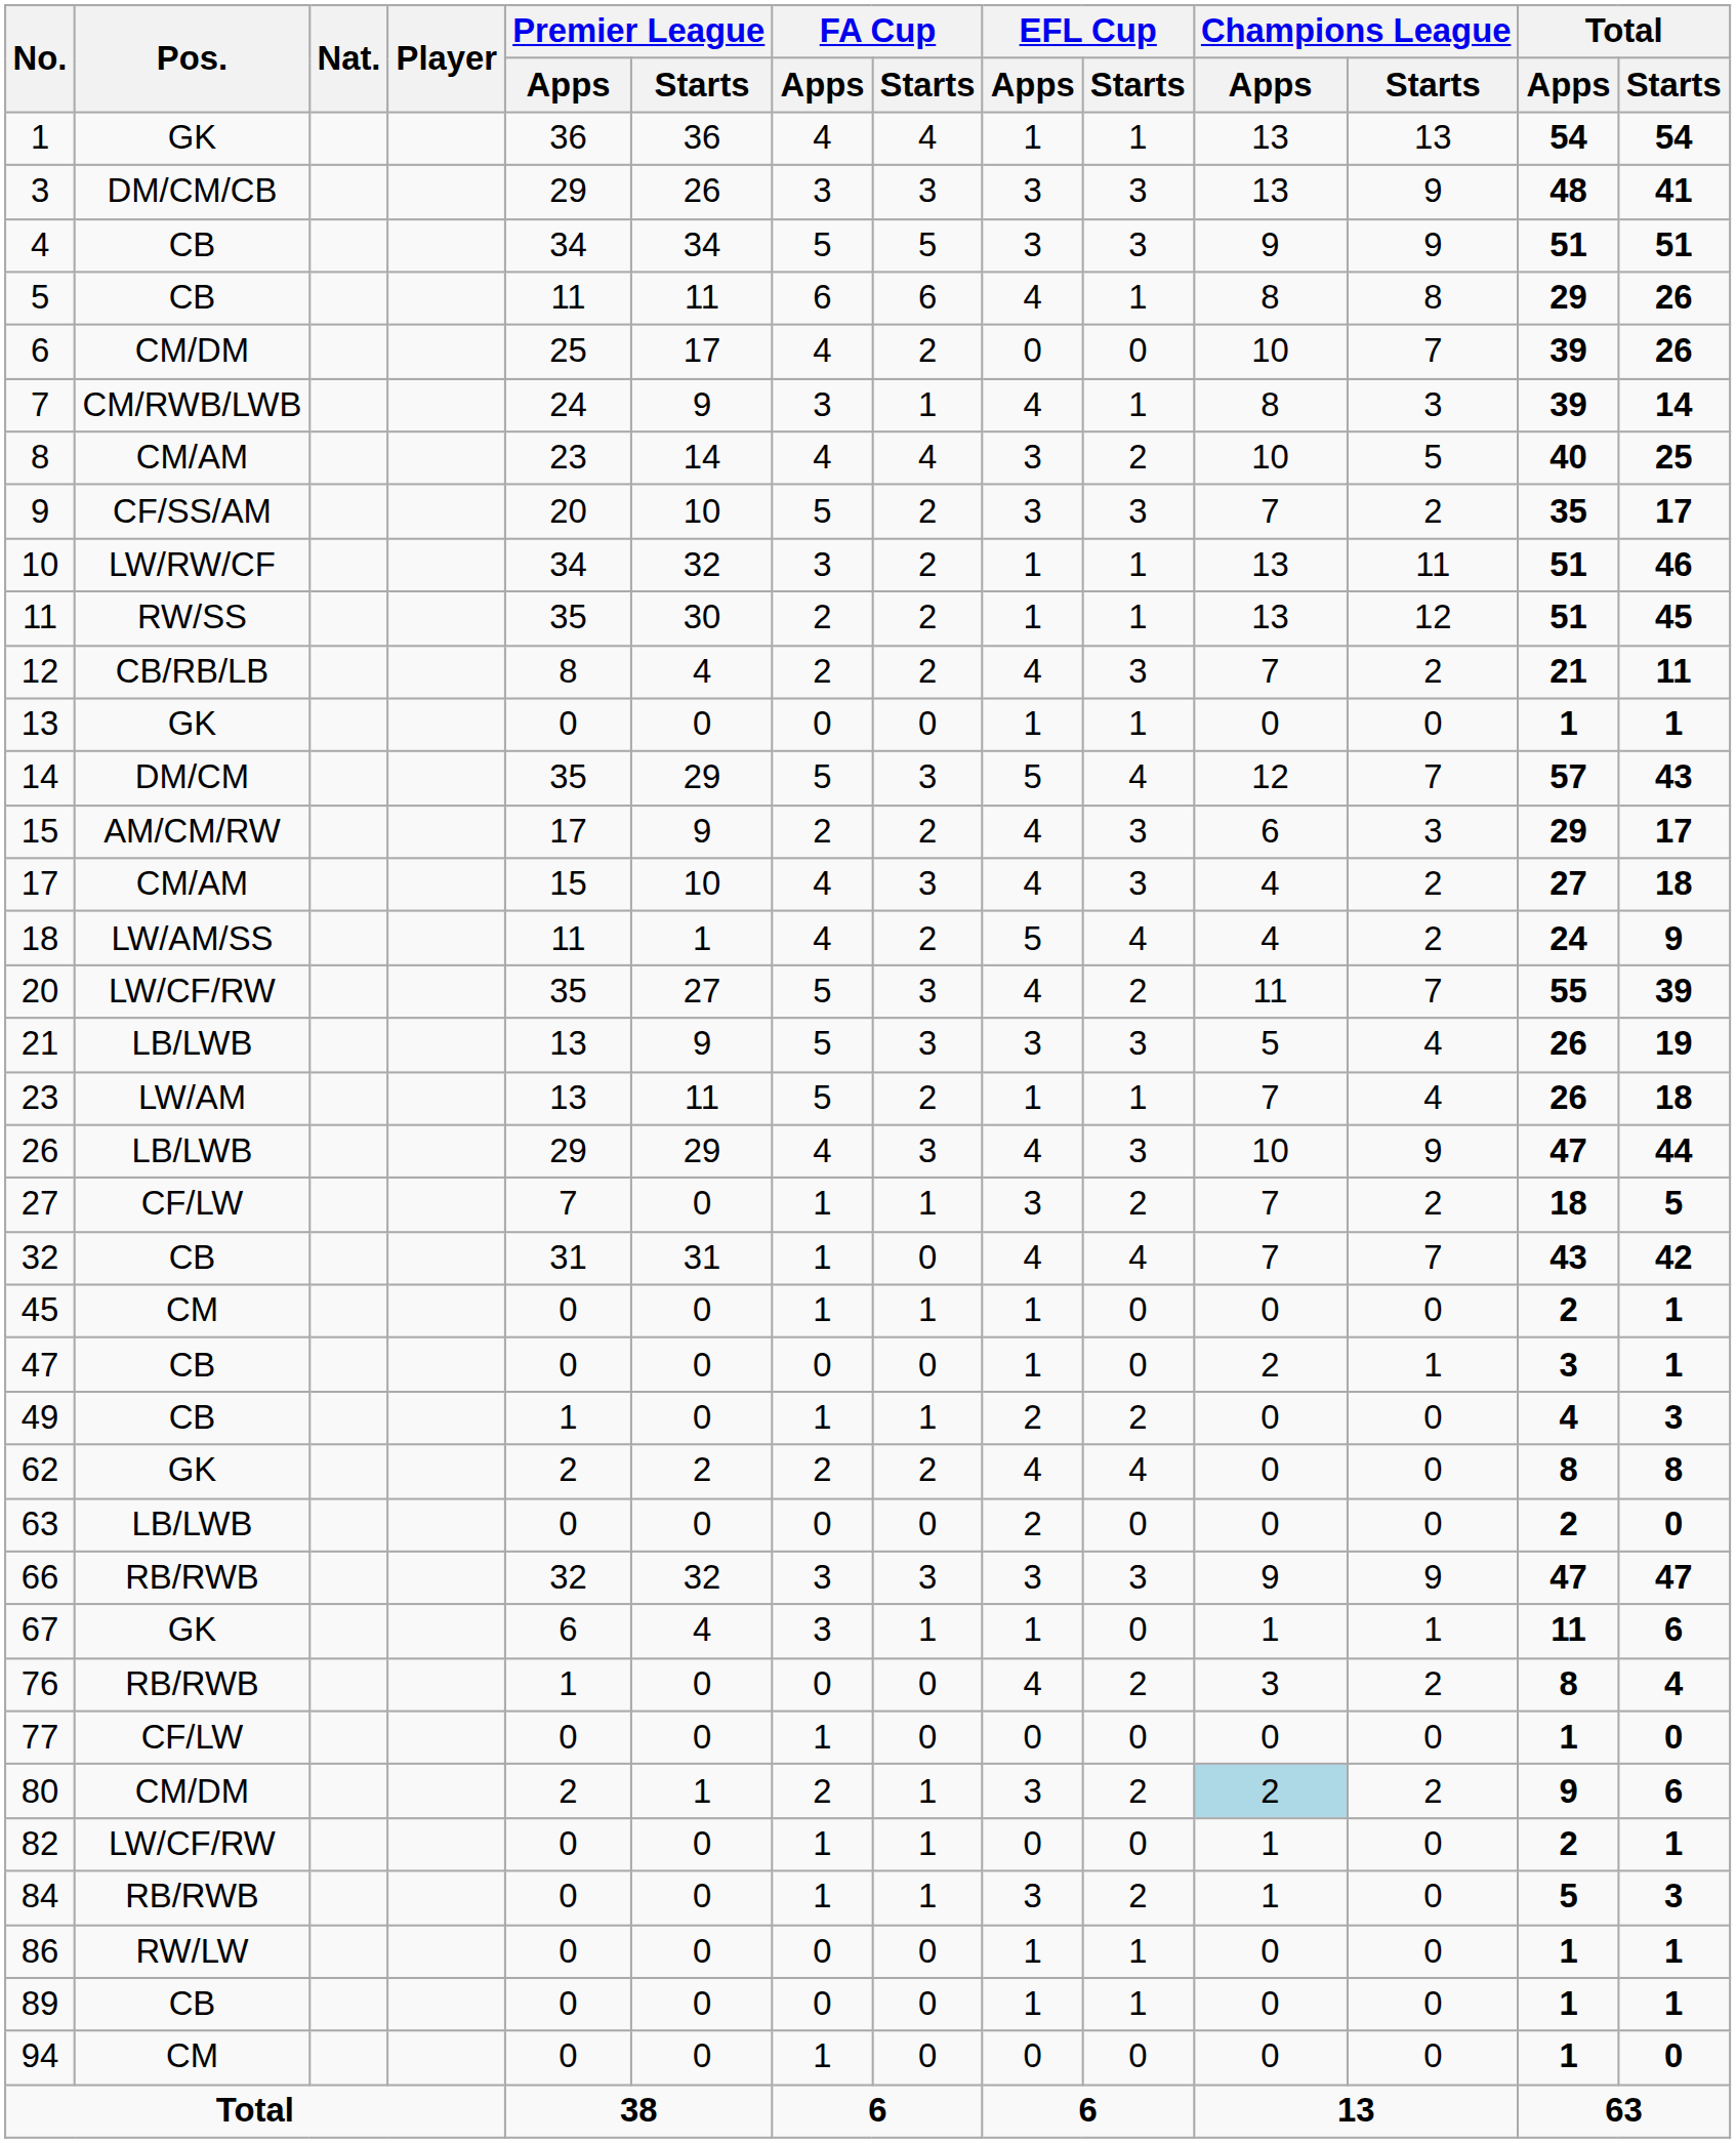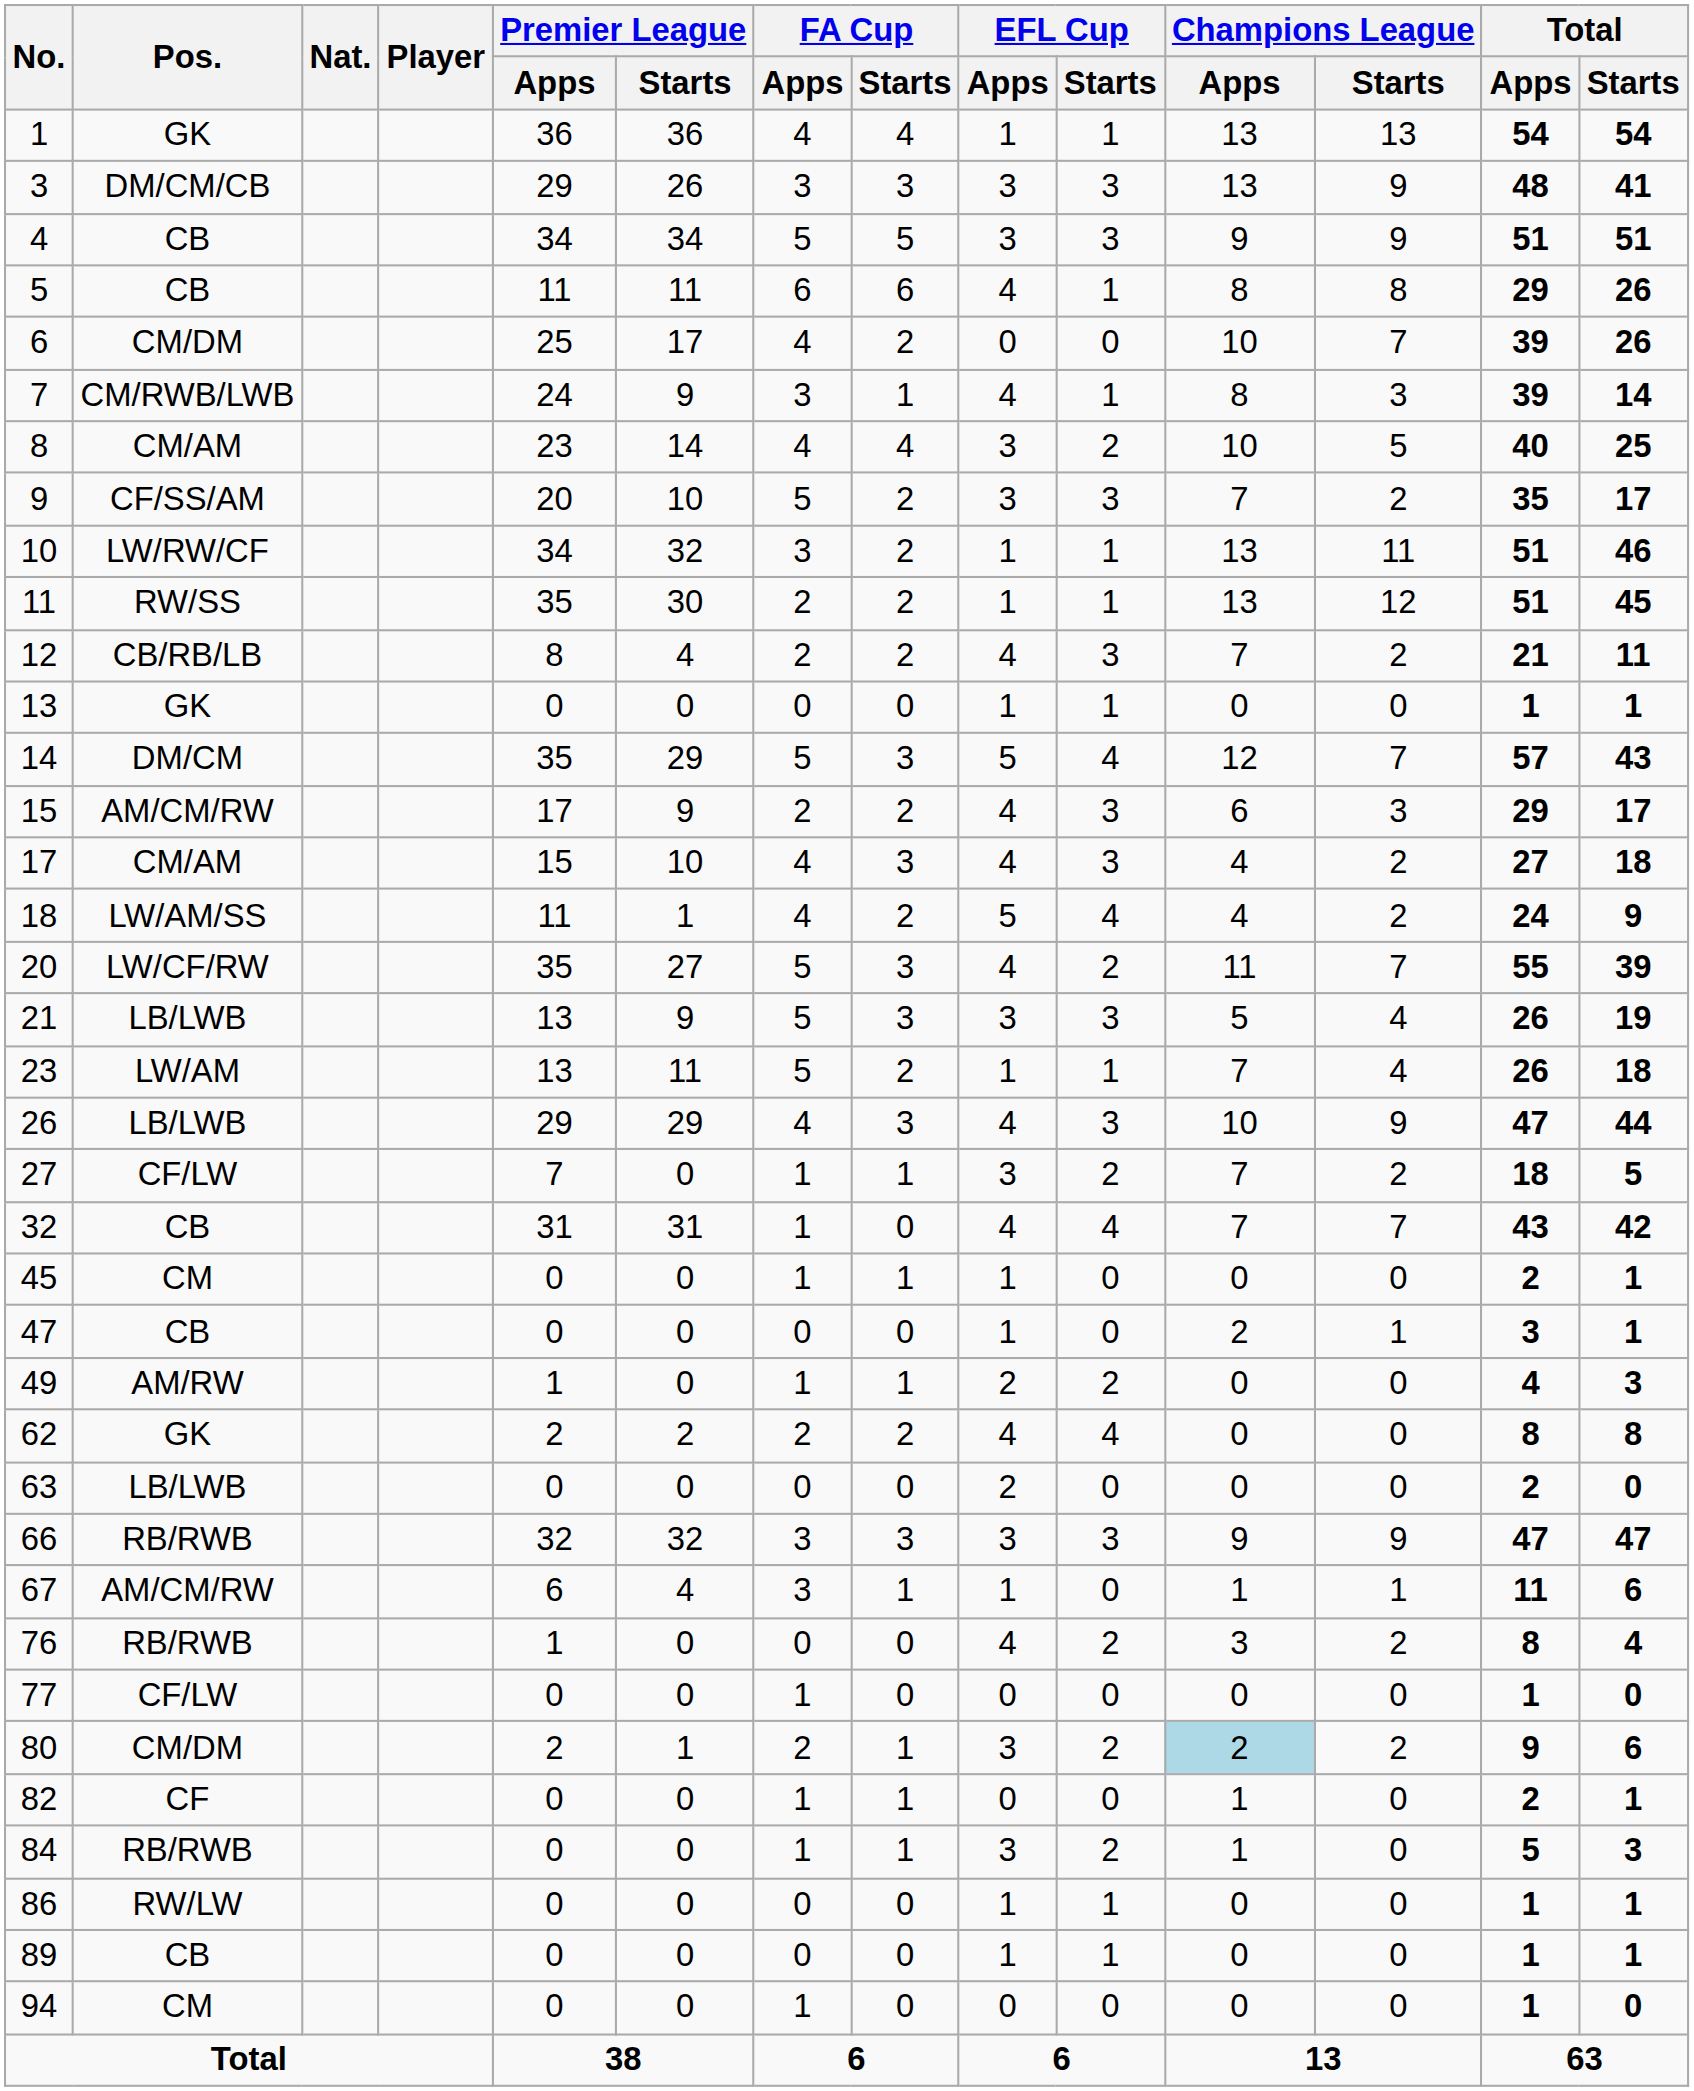49 | Pos.: CB -> AM/RW
67 | Pos.: GK -> AM/CM/RW
82 | Pos.: LW/CF/RW -> CF
